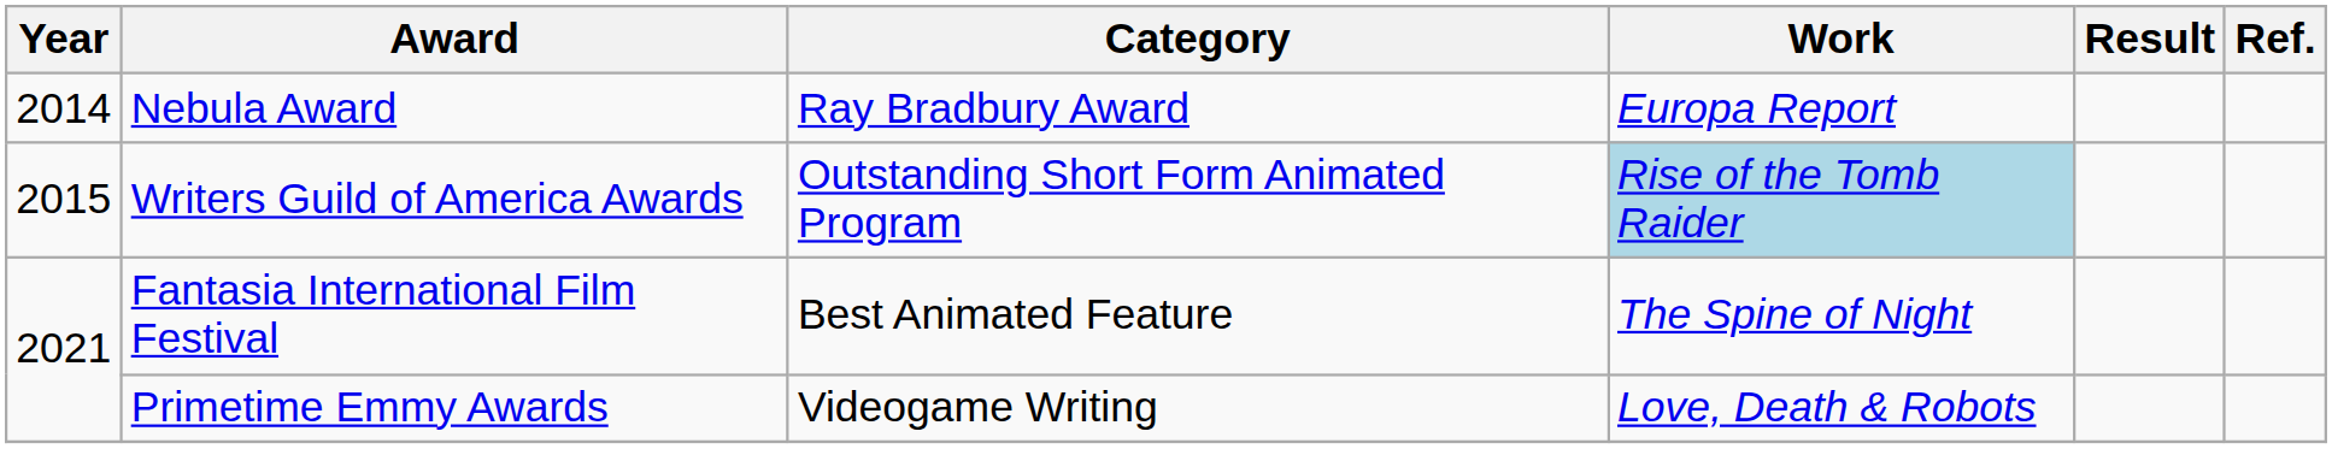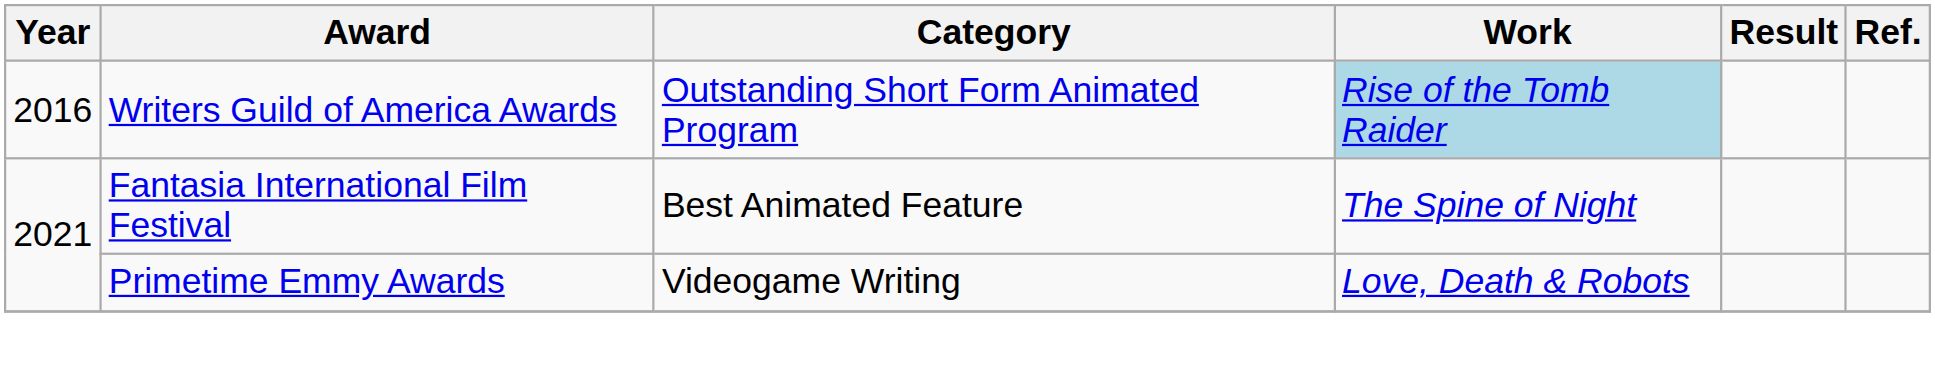- row: 2014 | Nebula Award | Ray Bradbury Award | Europa Report
Writers Guild of America Awards | Year: 2015 -> 2016
